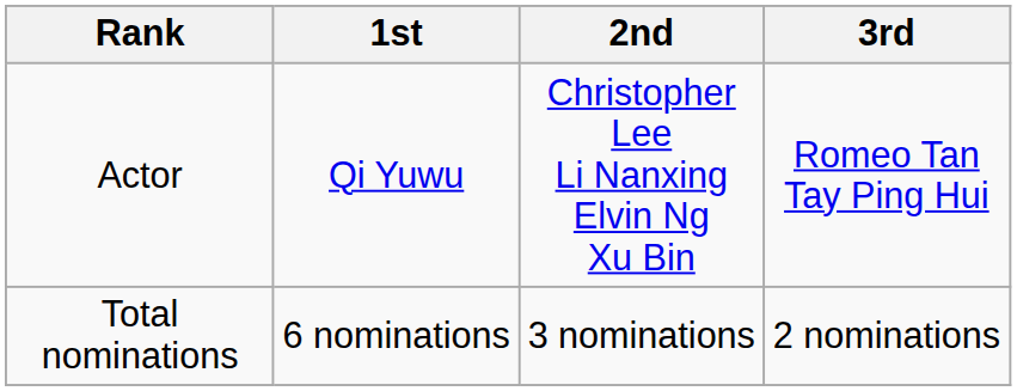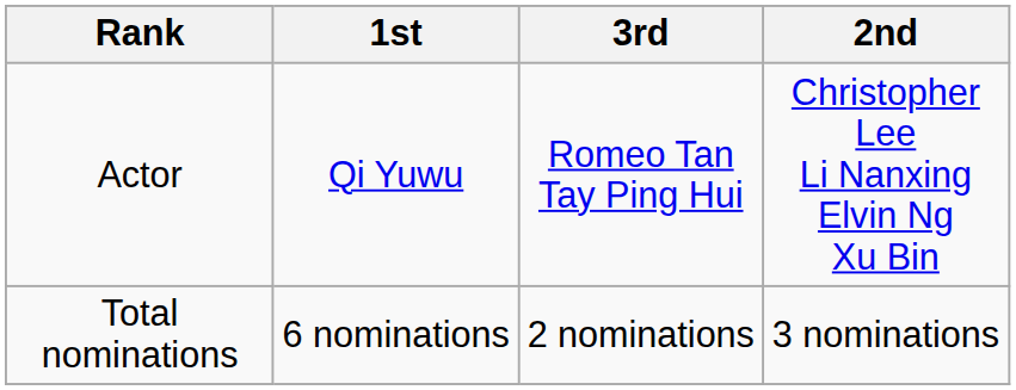columns swapped: 2nd <-> 3rd
